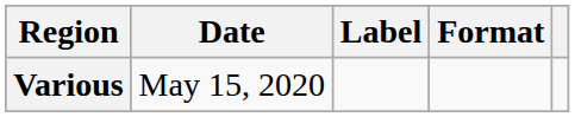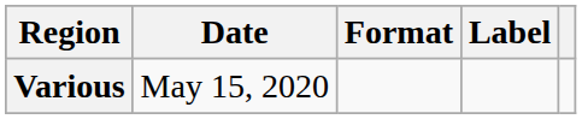columns swapped: Format <-> Label
